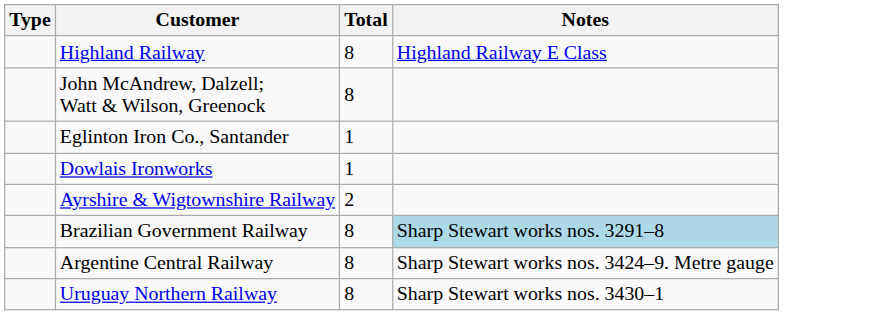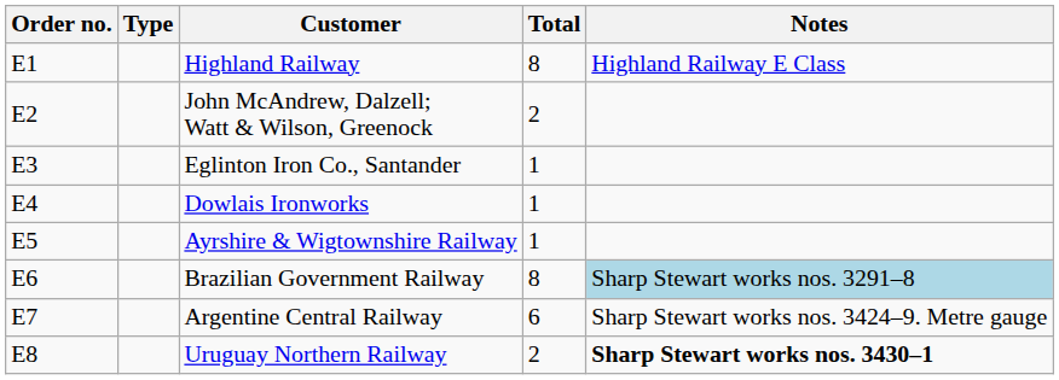+ column: Order no. | E1 | E2 | E3 | E4 | E5 | E6 | E7 | E8
John McAndrew, Dalzell; Watt & Wilson, Greenock | Total: 8 -> 2
Ayrshire & Wigtownshire Railway | Total: 2 -> 1
Argentine Central Railway | Total: 8 -> 6
Uruguay Northern Railway | Total: 8 -> 2
Uruguay Northern Railway | Notes: normal -> bold
